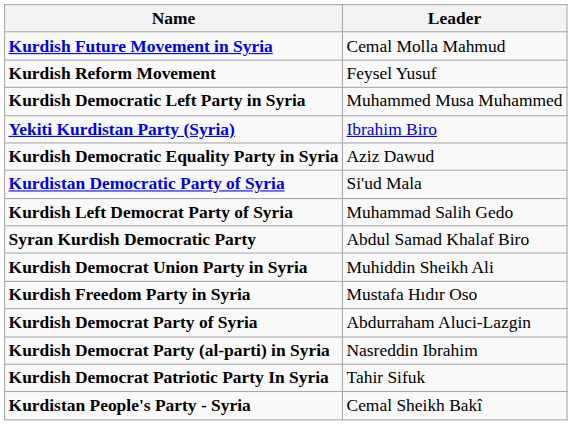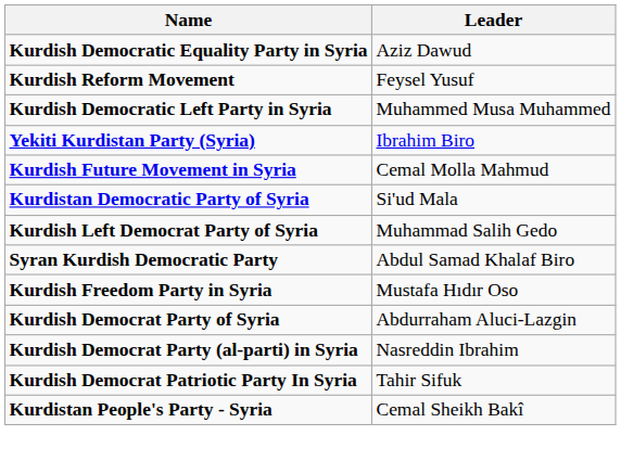rows swapped: Kurdish Democratic Equality Party in Syria <-> Kurdish Future Movement in Syria
- row: Kurdish Democrat Union Party in Syria | Muhiddin Sheikh Ali
